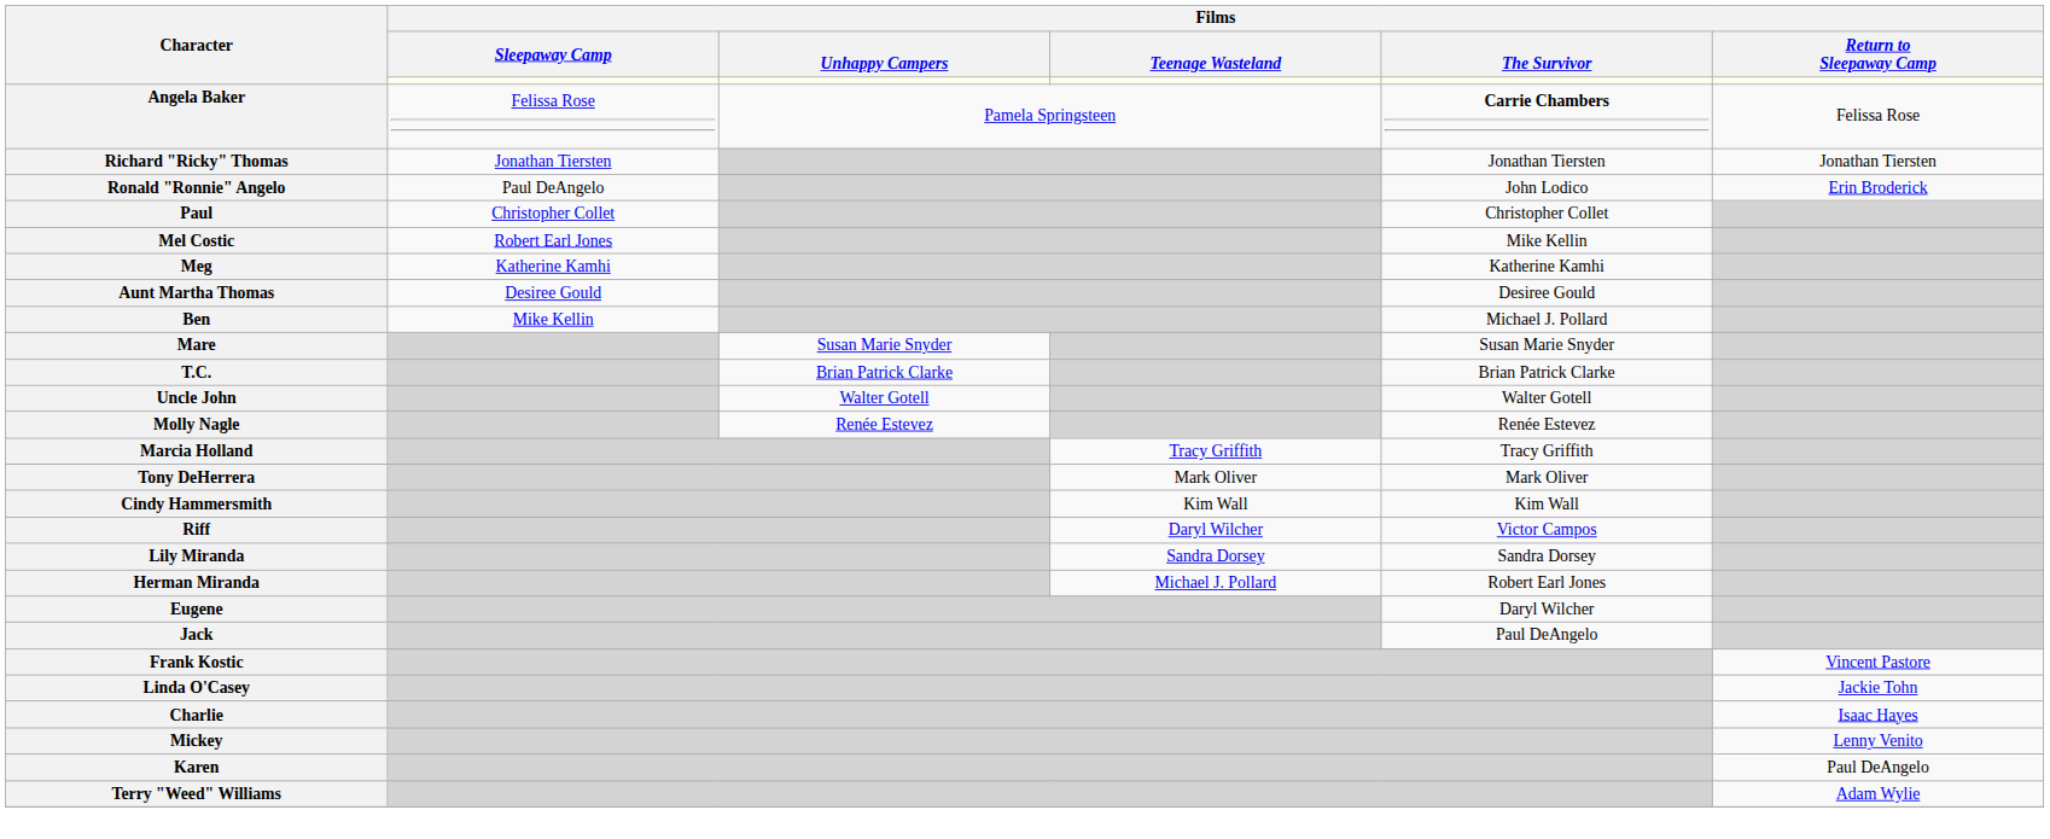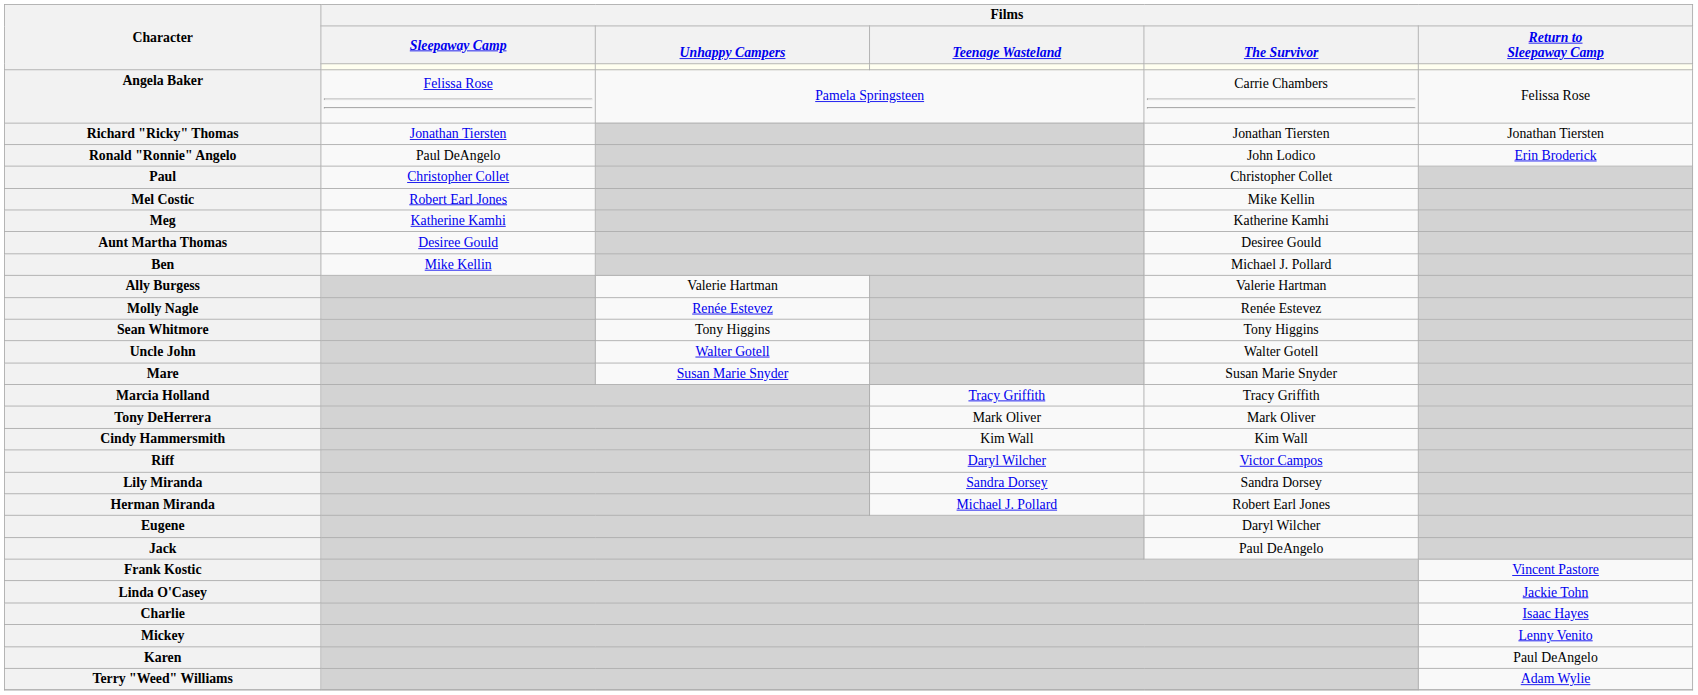Angela Baker | Films / The Survivor: bold -> normal
+ row: Ally Burgess | Valerie Hartman | Valerie Hartman
rows swapped: Molly Nagle <-> Mare
+ row: Sean Whitmore | Tony Higgins | Tony Higgins
- row: T.C. | Brian Patrick Clarke | Brian Patrick Clarke
